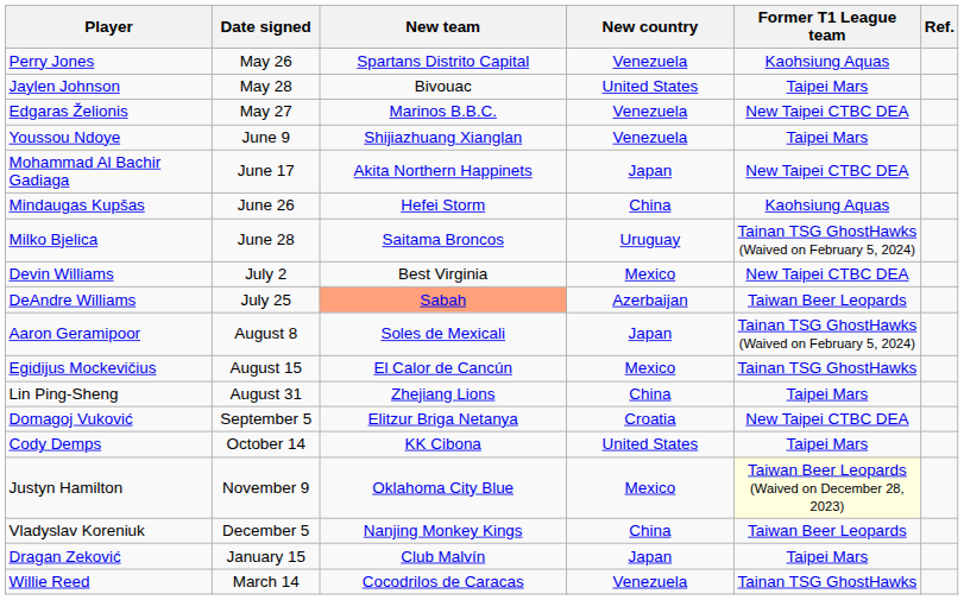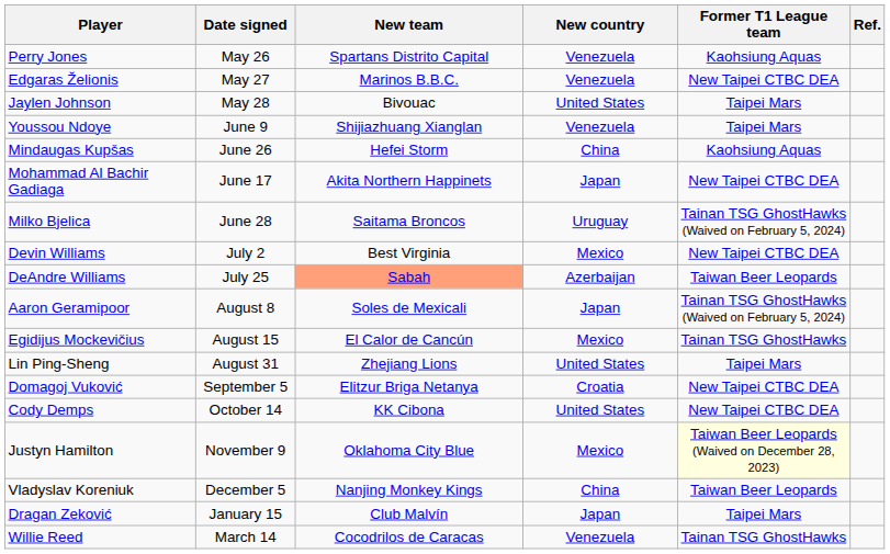rows swapped: Edgaras Želionis <-> Jaylen Johnson
rows swapped: Mohammad Al Bachir Gadiaga <-> Mindaugas Kupšas
Lin Ping-Sheng | New country: China -> United States
Cody Demps | Former T1 League team: Taipei Mars -> New Taipei CTBC DEA
